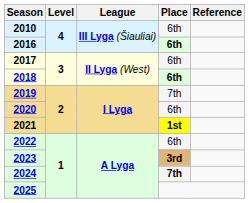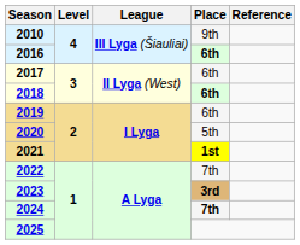2010 | Place: 6th -> 9th
2019 | Place: 7th -> 6th
2020 | Place: 6th -> 5th
2022 | Place: 6th -> 7th
